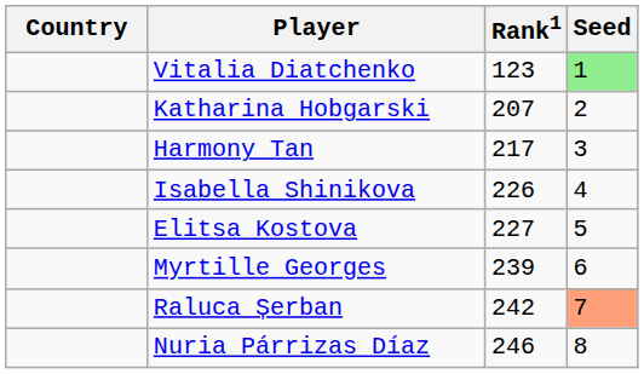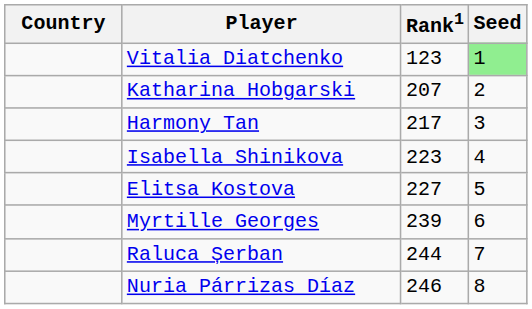Isabella Shinikova | Rank1: 226 -> 223
Raluca Șerban | Rank1: 242 -> 244
Raluca Șerban | Seed: lightsalmon background -> no background
